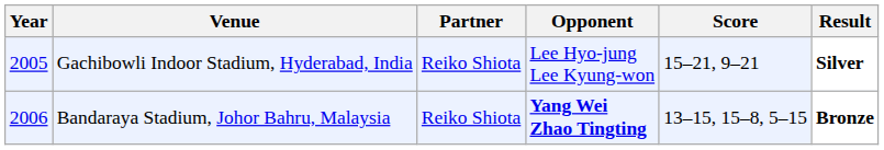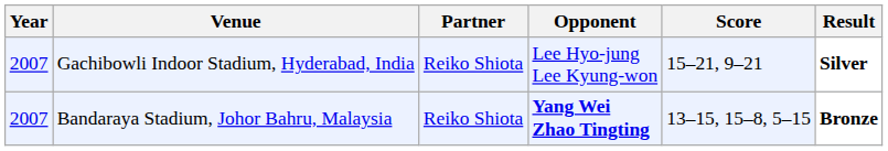Gachibowli Indoor Stadium, Hyderabad, India | Year: 2005 -> 2007
Bandaraya Stadium, Johor Bahru, Malaysia | Year: 2006 -> 2007
